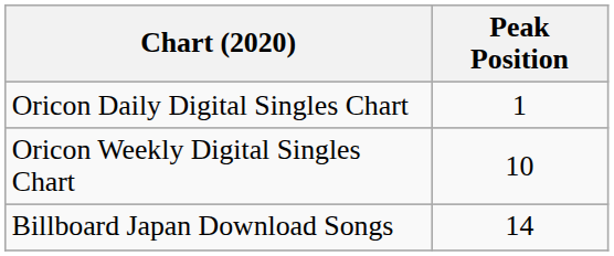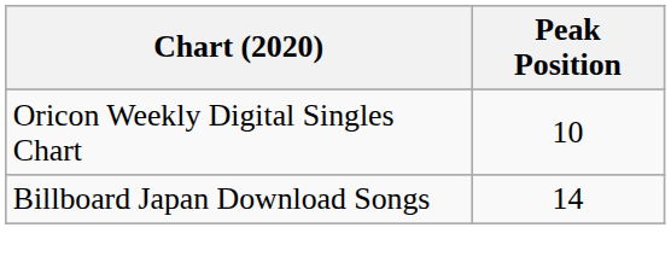- row: Oricon Daily Digital Singles Chart | 1
